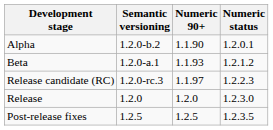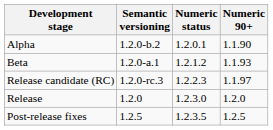columns swapped: Numeric status <-> Numeric 90+
